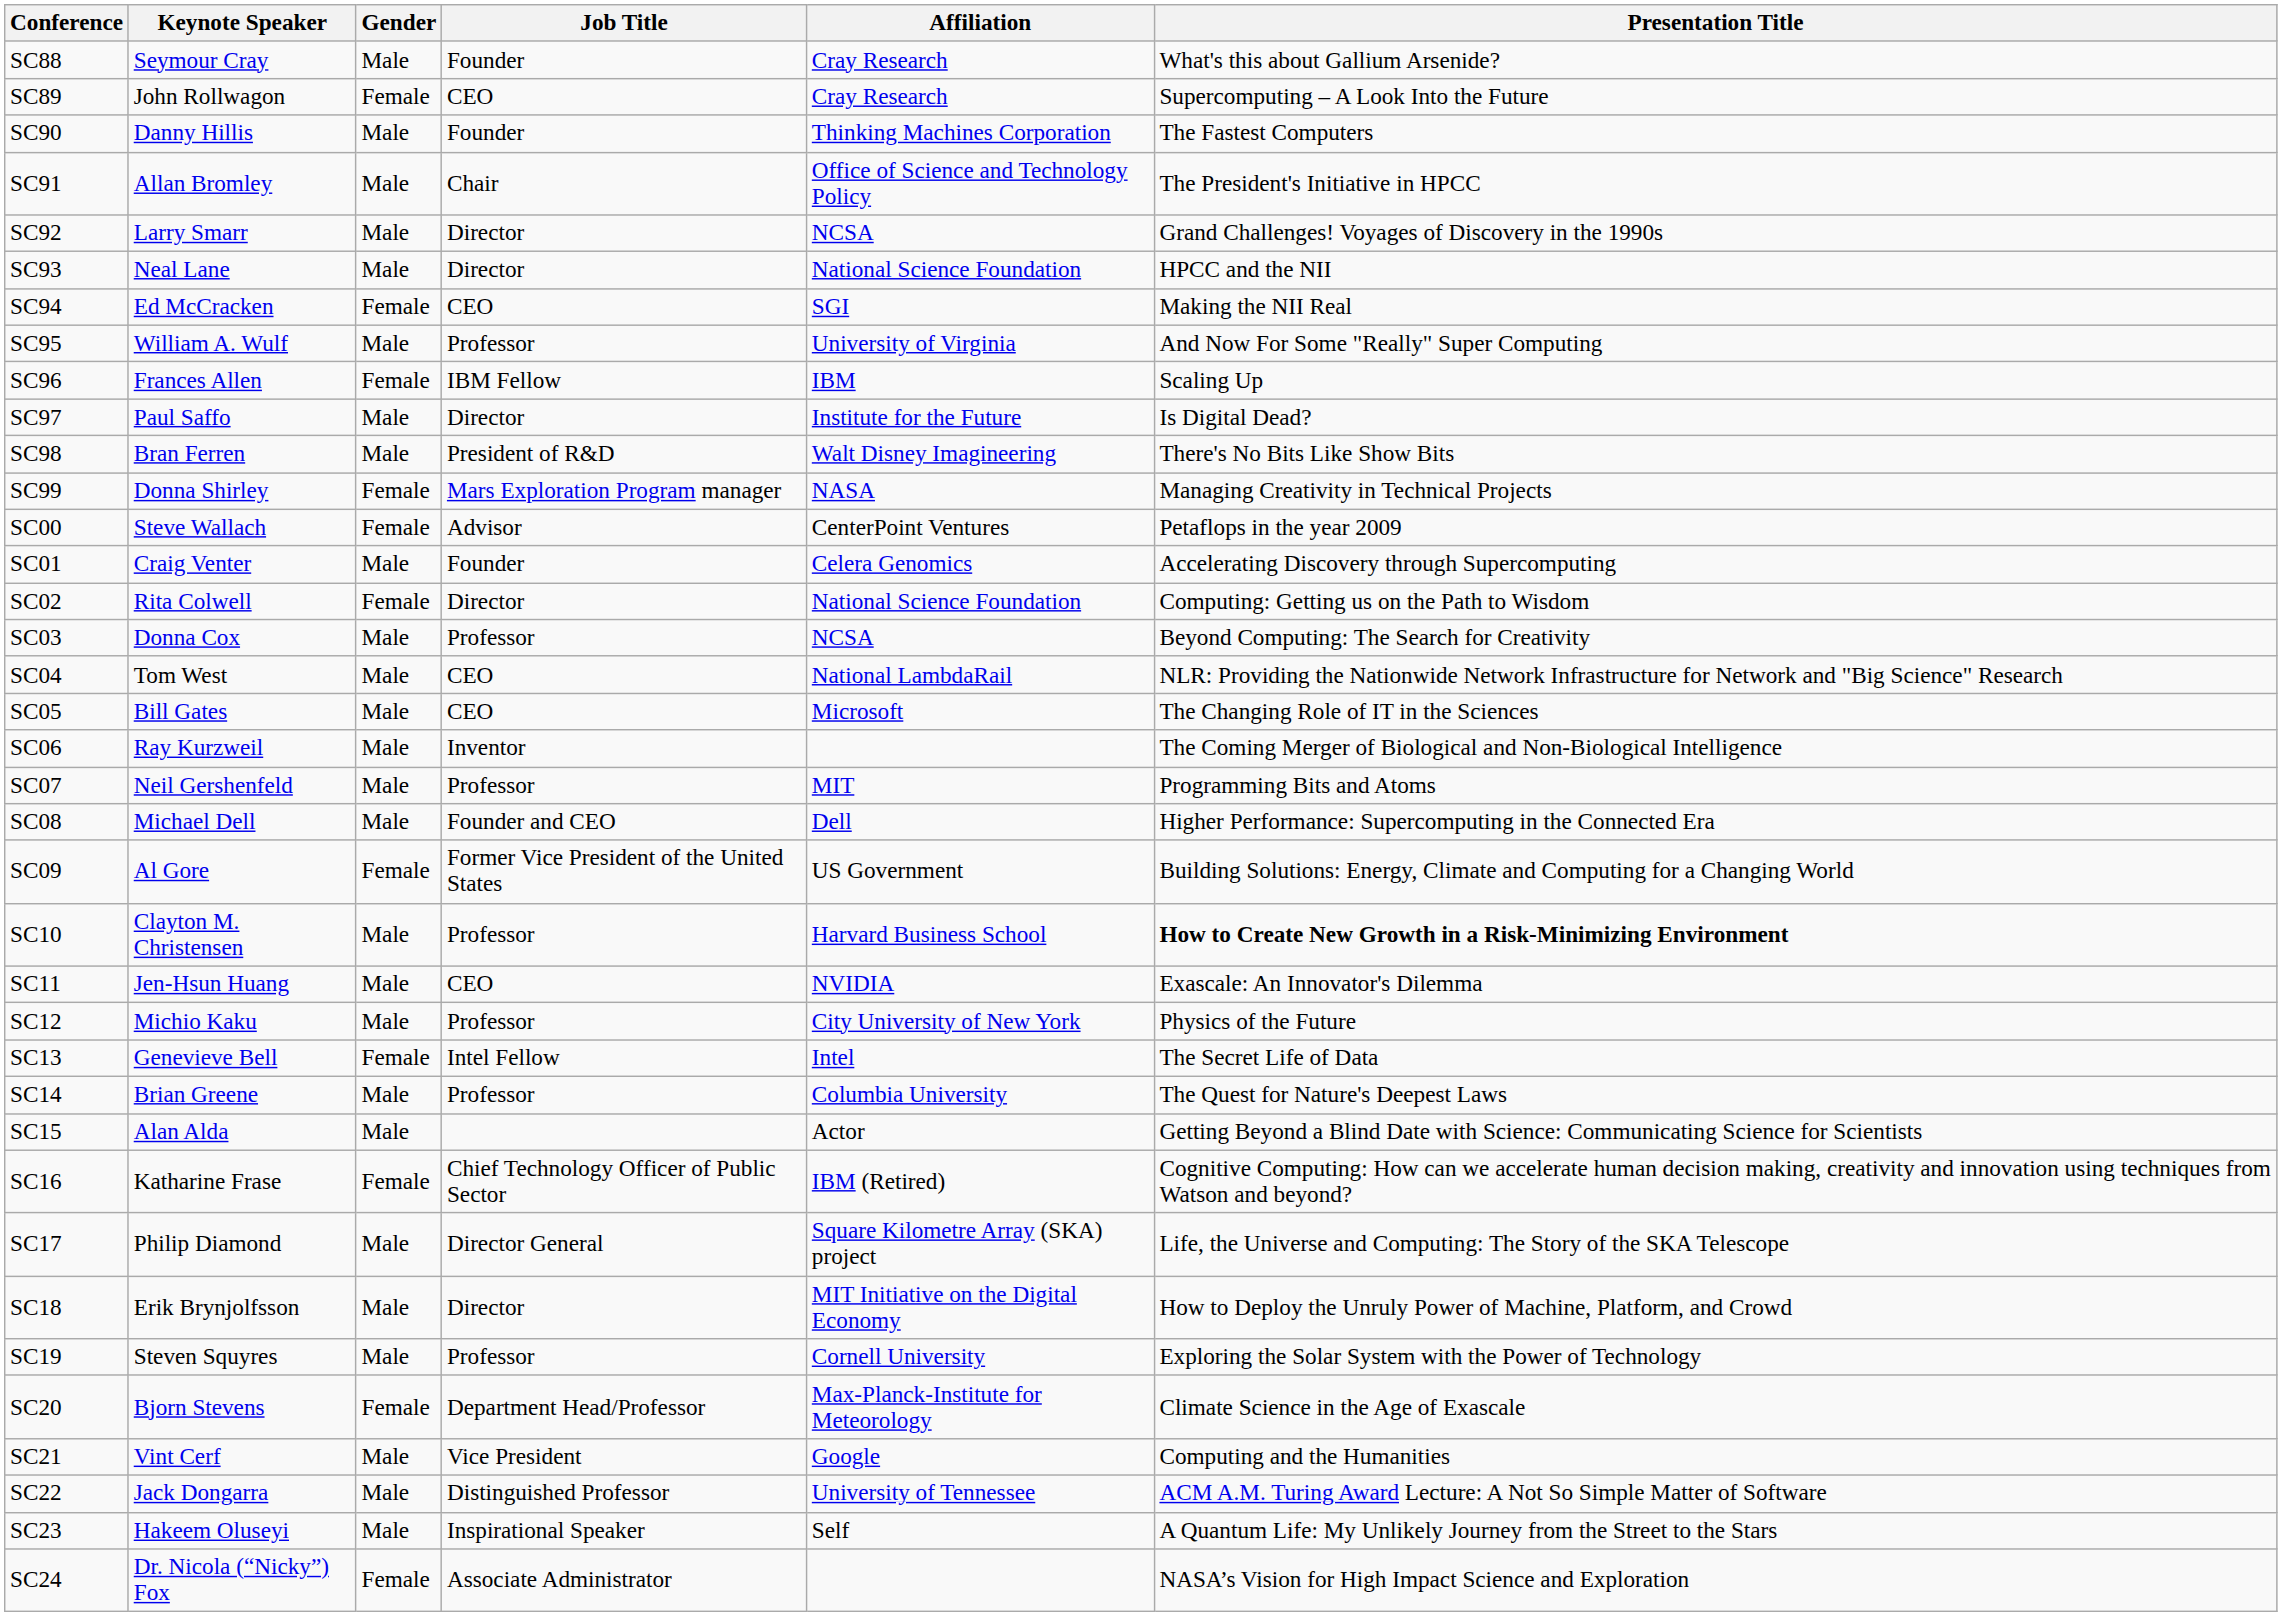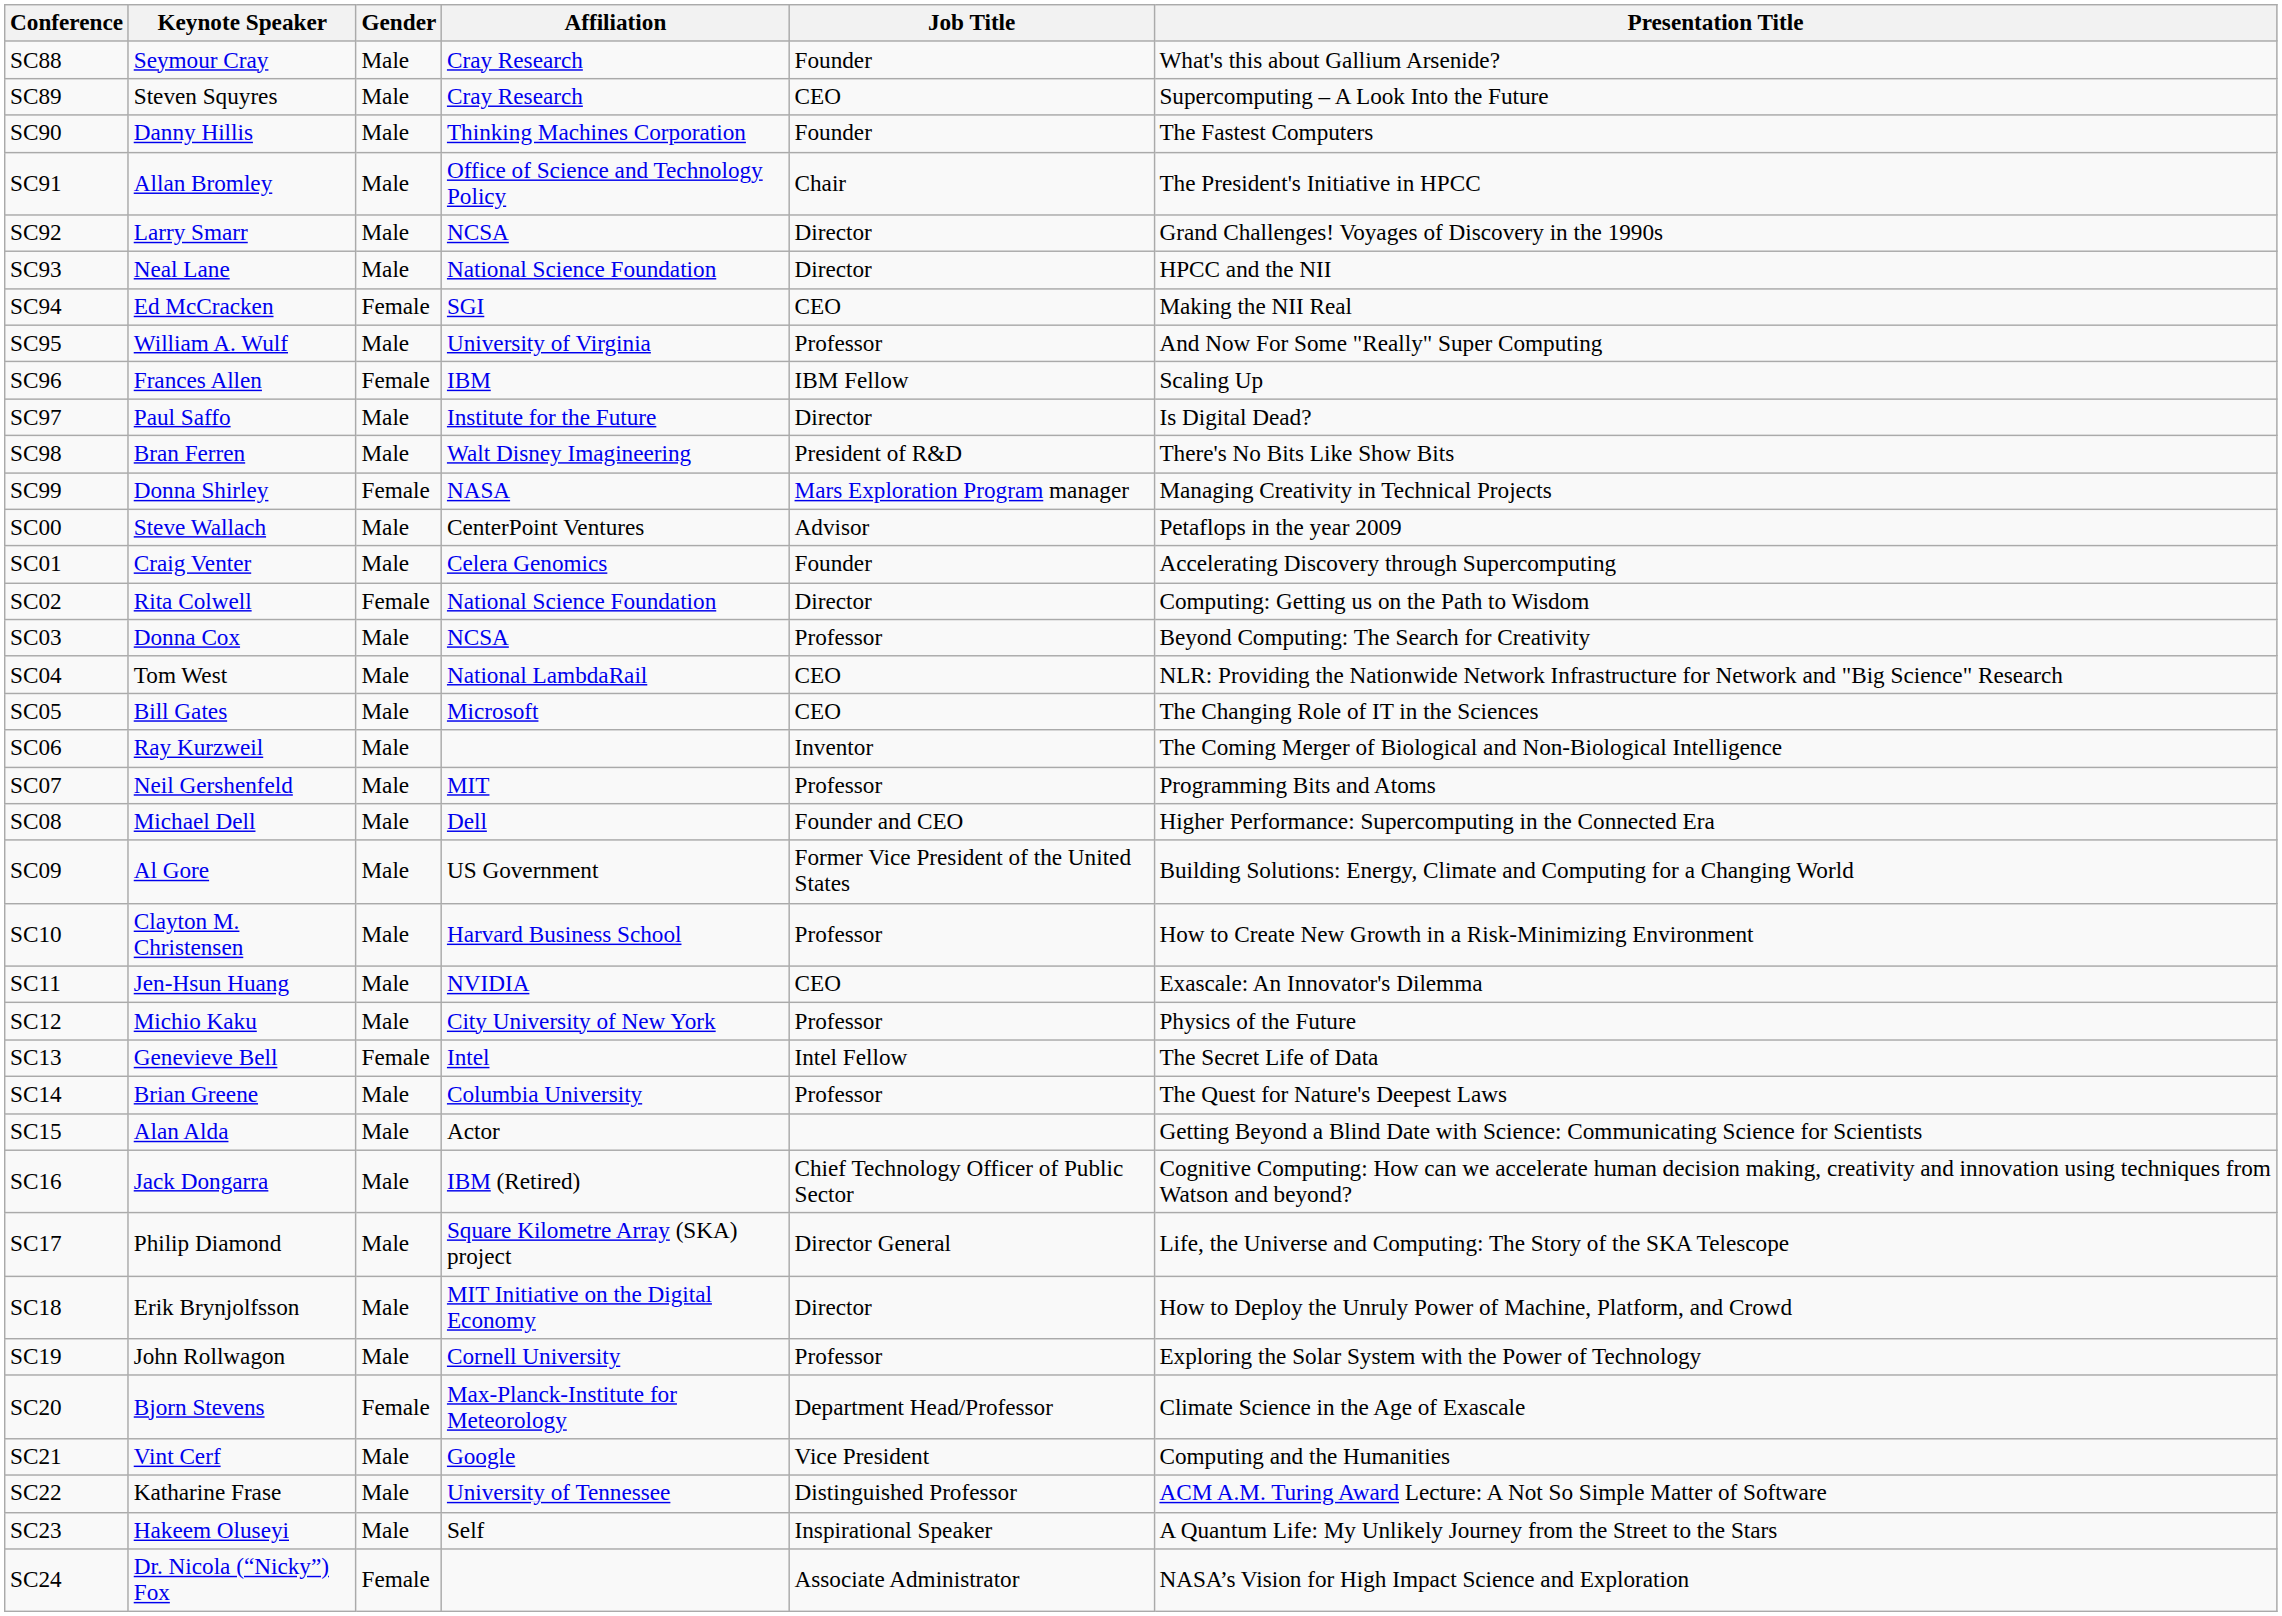columns swapped: Affiliation <-> Job Title
SC89 | Keynote Speaker: John Rollwagon -> Steven Squyres
SC89 | Gender: Female -> Male
SC00 | Gender: Female -> Male
SC09 | Gender: Female -> Male
SC10 | Presentation Title: bold -> normal
SC16 | Keynote Speaker: Katharine Frase -> Jack Dongarra
SC16 | Gender: Female -> Male
SC19 | Keynote Speaker: Steven Squyres -> John Rollwagon
SC22 | Keynote Speaker: Jack Dongarra -> Katharine Frase
